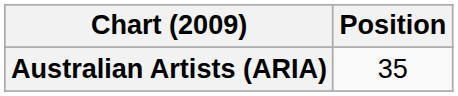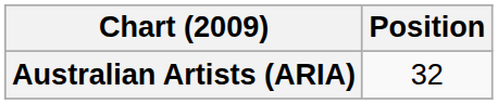Australian Artists (ARIA) | Position: 35 -> 32
